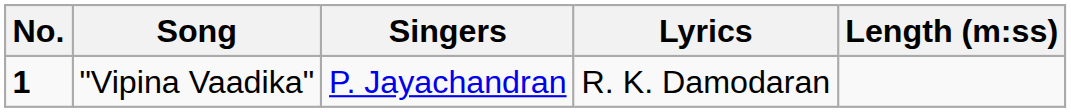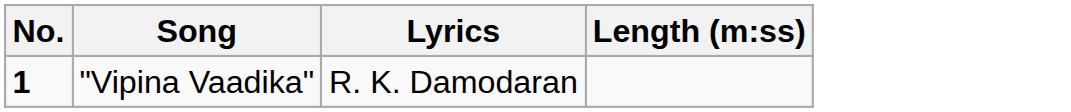- column: Singers | P. Jayachandran
